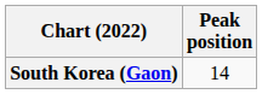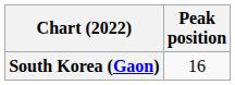South Korea (Gaon) | Peak position: 14 -> 16
